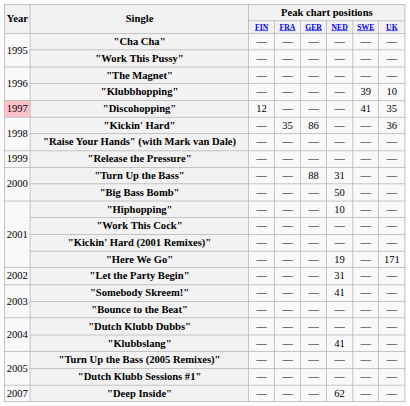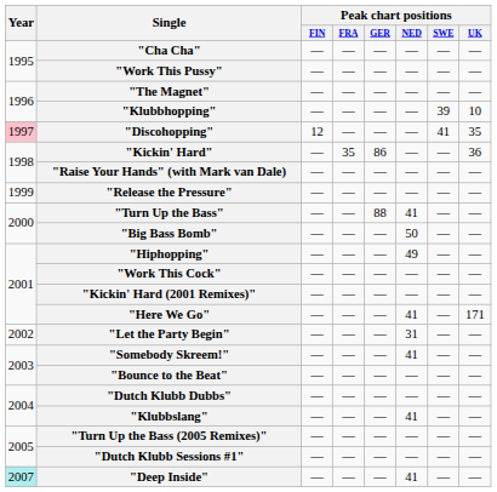"Turn Up the Bass" | Peak chart positions / NED: 31 -> 41
"Hiphopping" | Peak chart positions / NED: 10 -> 49
"Here We Go" | Peak chart positions / NED: 19 -> 41
"Deep Inside" | Year: no background -> paleturquoise background
"Deep Inside" | Peak chart positions / NED: 62 -> 41
